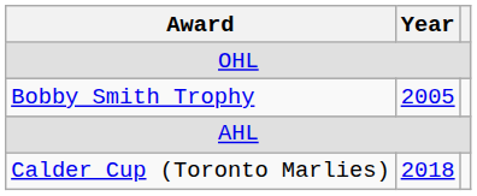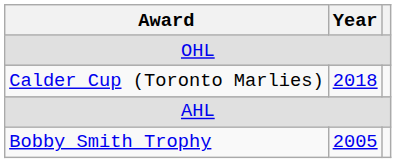rows swapped: Bobby Smith Trophy <-> Calder Cup (Toronto Marlies)
